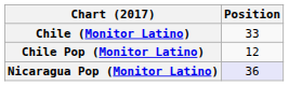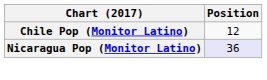- row: Chile (Monitor Latino) | 33
